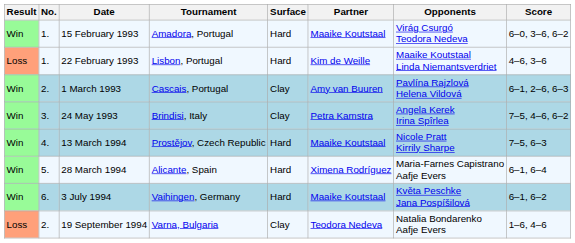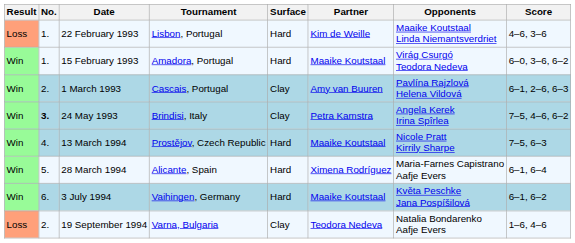rows swapped: 15 February 1993 <-> 22 February 1993
24 May 1993 | No.: normal -> bold
